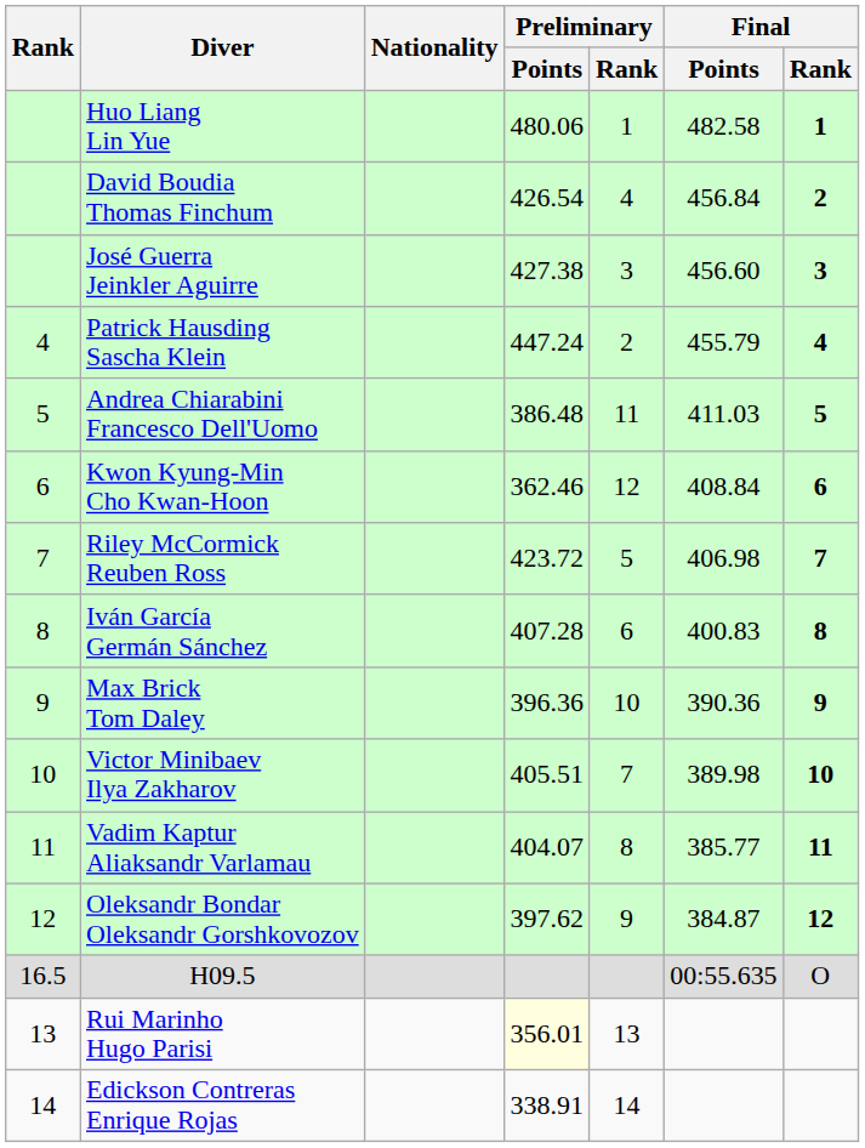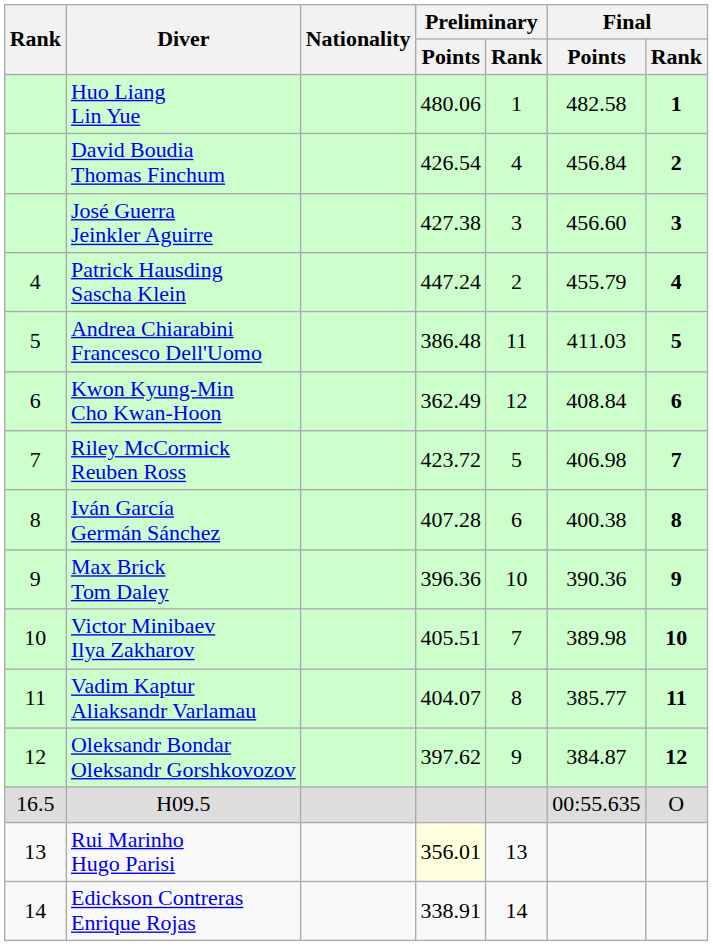Kwon Kyung-Min Cho Kwan-Hoon | Preliminary / Points: 362.46 -> 362.49
Iván García Germán Sánchez | Final / Points: 400.83 -> 400.38
